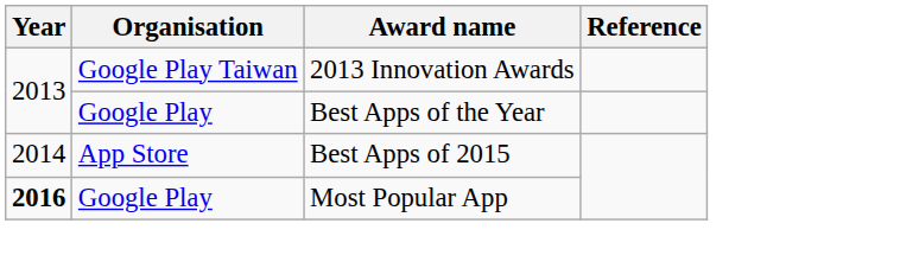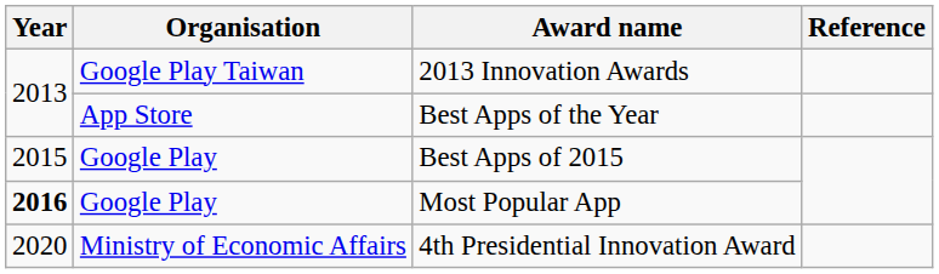Best Apps of the Year | Organisation: Google Play -> App Store
Best Apps of 2015 | Year: 2014 -> 2015
Best Apps of 2015 | Organisation: App Store -> Google Play
+ row: 2020 | Ministry of Economic Affairs | 4th Presidential Innovation Award
